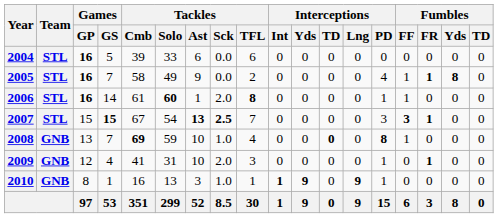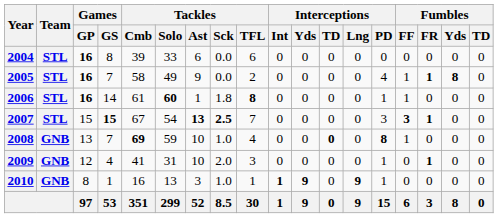2004 | Games / GS: 5 -> 8
2006 | Tackles / Sck: 2.0 -> 1.8
